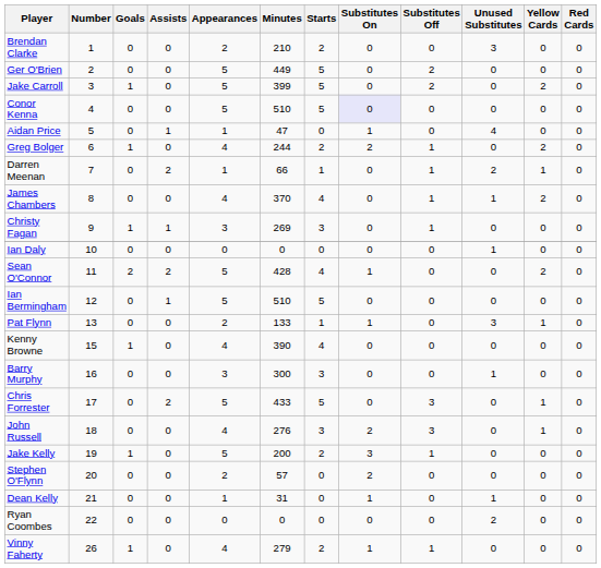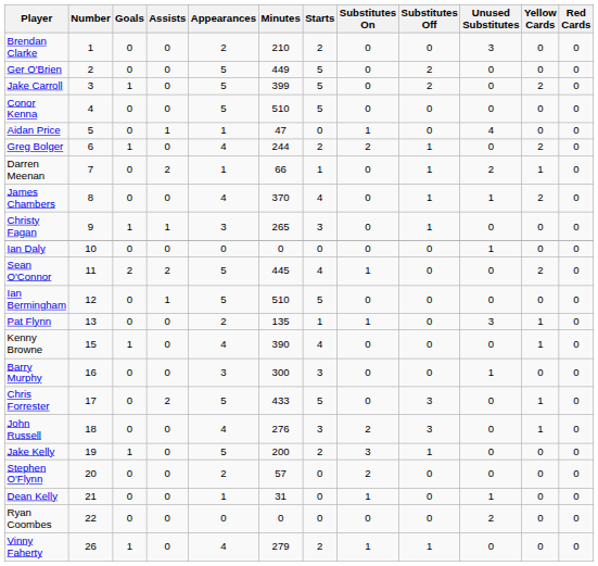Conor Kenna | Substitutes On: lavender background -> no background
Christy Fagan | Minutes: 269 -> 265
Sean O'Connor | Minutes: 428 -> 445
Pat Flynn | Minutes: 133 -> 135
Kenny Browne | Yellow Cards: 0 -> 1
